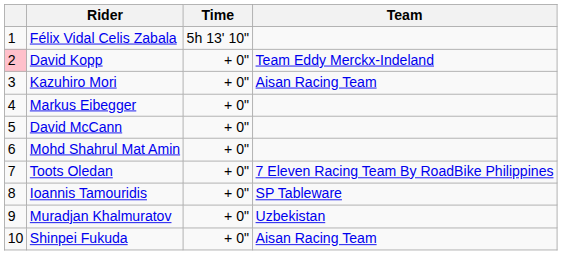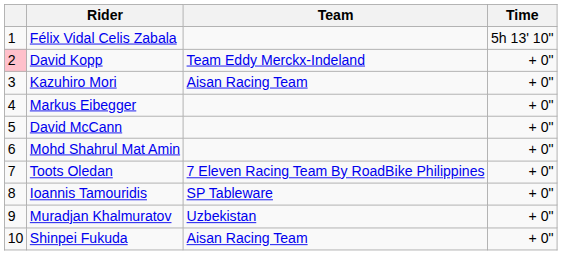columns swapped: Team <-> Time
